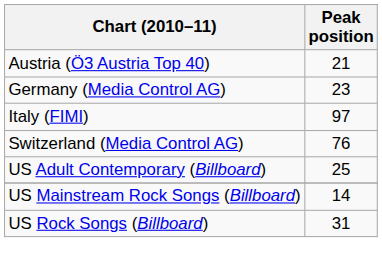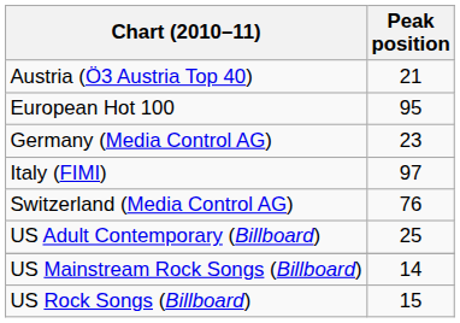+ row: European Hot 100 | 95
US Rock Songs (Billboard) | Peak position: 31 -> 15
